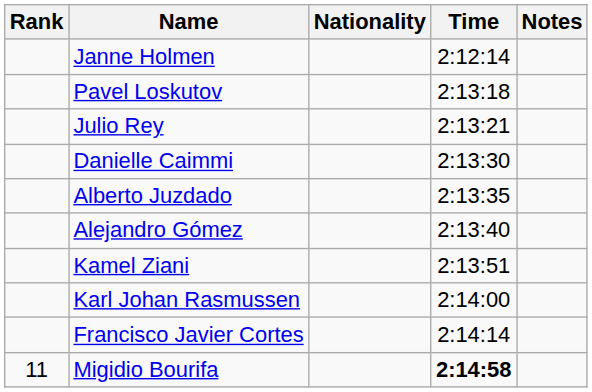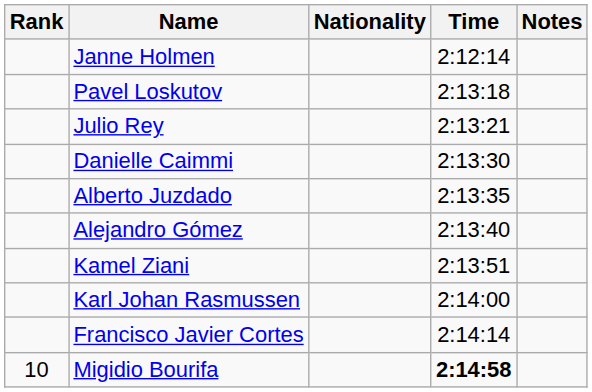Migidio Bourifa | Rank: 11 -> 10
